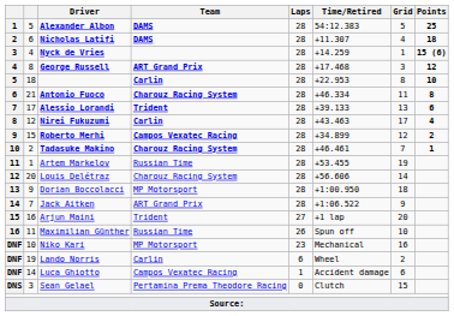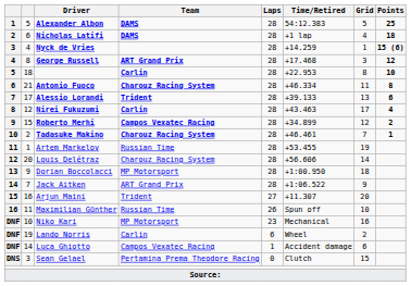Nicholas Latifi | Time/Retired: +11.307 -> +1 lap
Arjun Maini | Time/Retired: +1 lap -> +11.307
